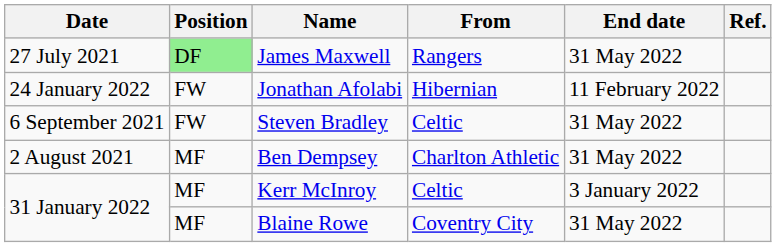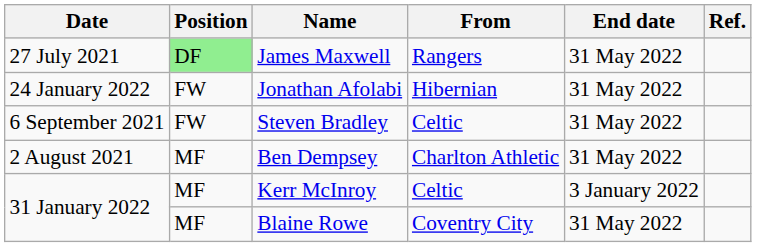Jonathan Afolabi | End date: 11 February 2022 -> 31 May 2022
